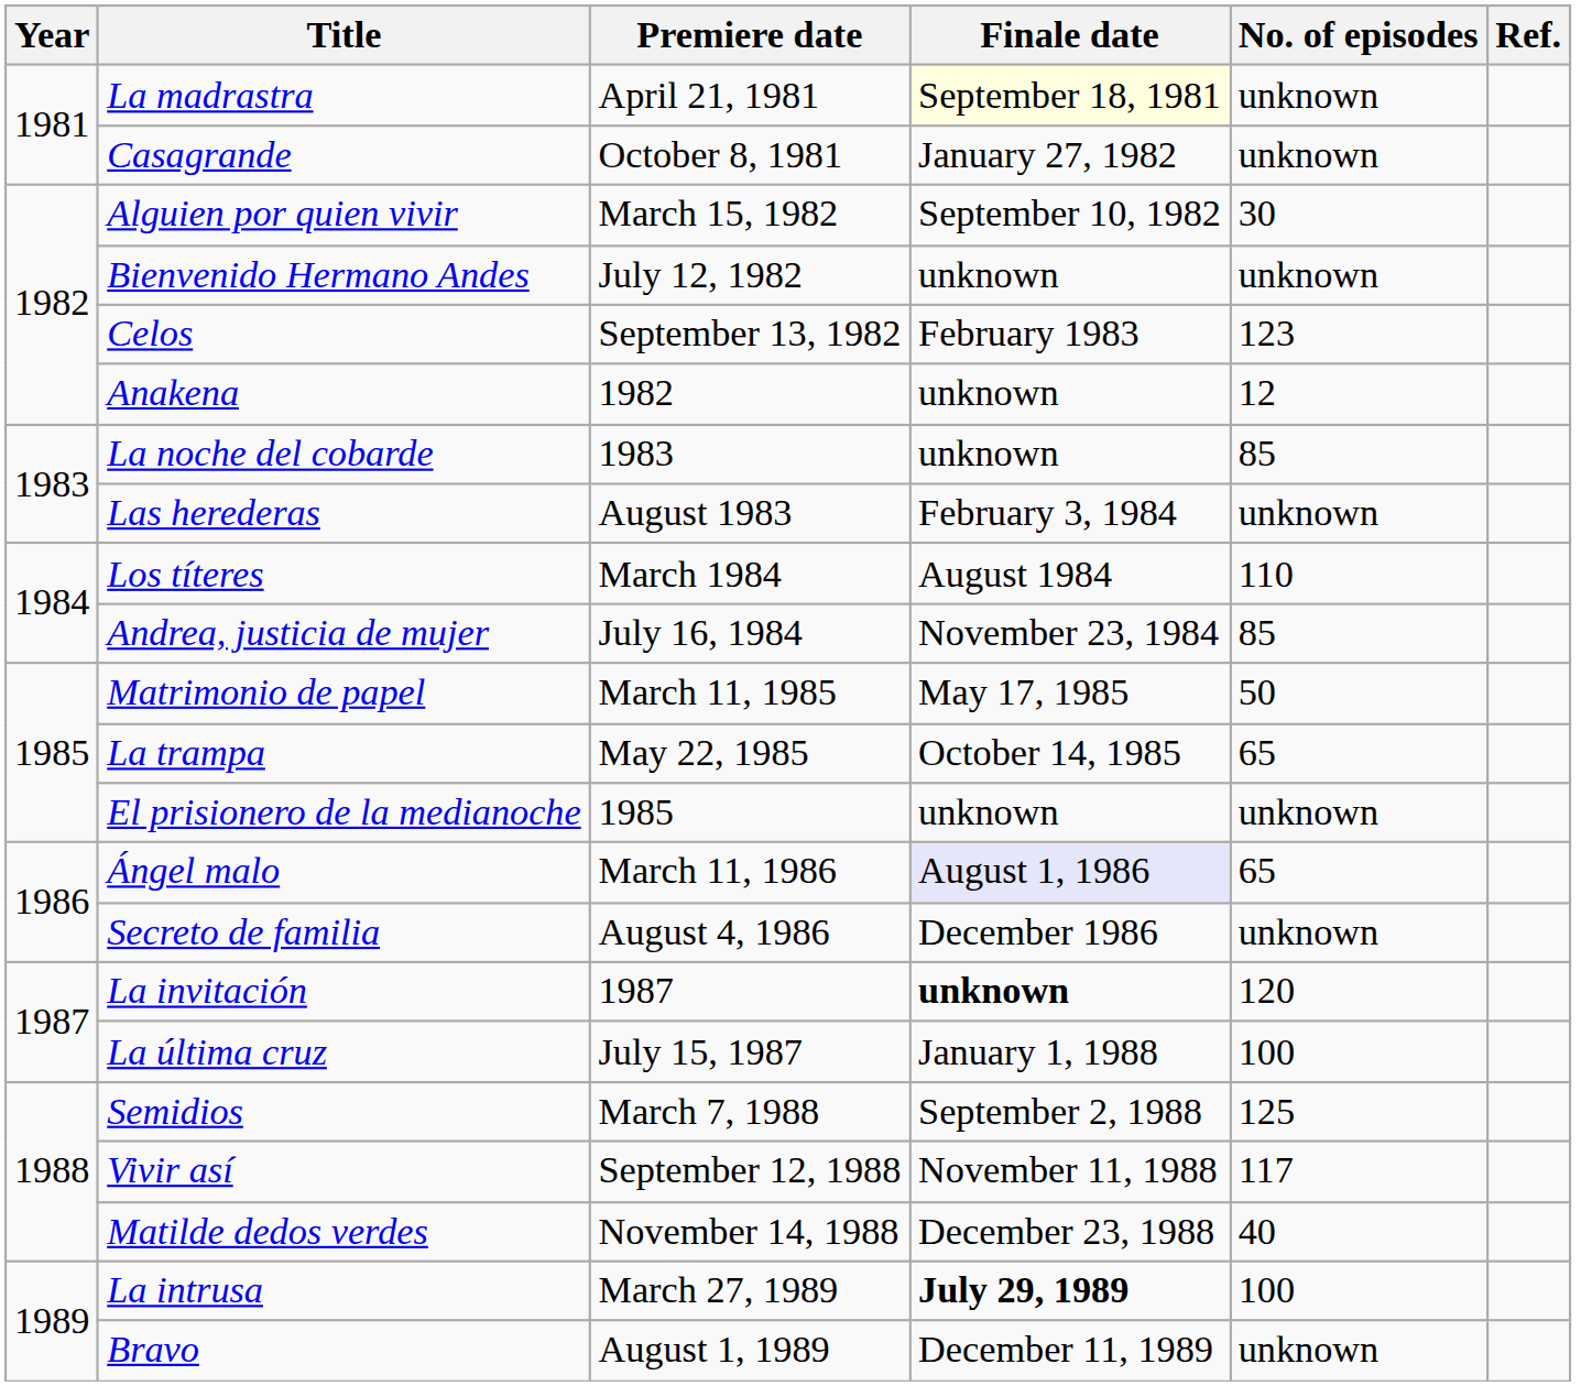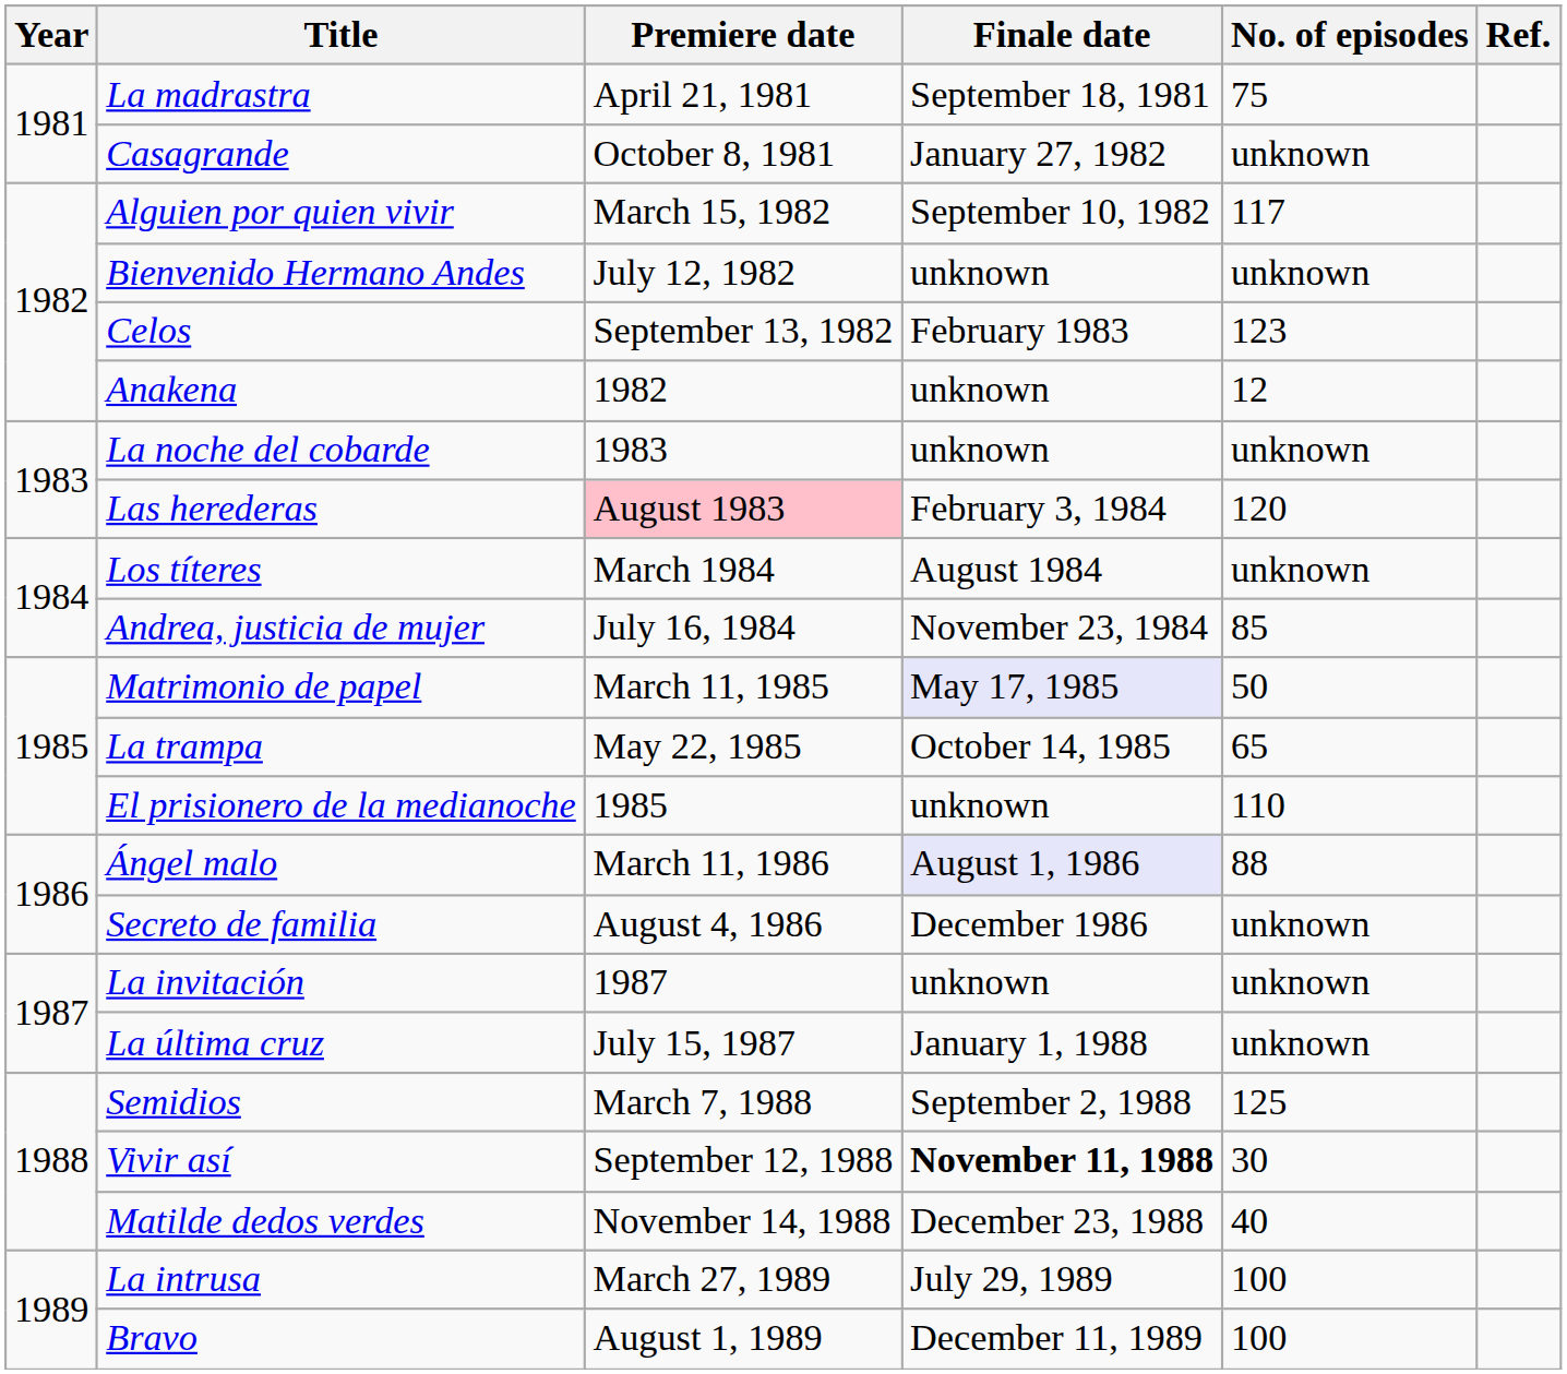La madrastra | Finale date: lightyellow background -> no background
La madrastra | No. of episodes: unknown -> 75
Alguien por quien vivir | No. of episodes: 30 -> 117
La noche del cobarde | No. of episodes: 85 -> unknown
Las herederas | Premiere date: no background -> pink background
Las herederas | No. of episodes: unknown -> 120
Los títeres | No. of episodes: 110 -> unknown
Matrimonio de papel | Finale date: no background -> lavender background
El prisionero de la medianoche | No. of episodes: unknown -> 110
Ángel malo | No. of episodes: 65 -> 88
La invitación | Finale date: bold -> normal
La invitación | No. of episodes: 120 -> unknown
La última cruz | No. of episodes: 100 -> unknown
Vivir así | Finale date: normal -> bold
Vivir así | No. of episodes: 117 -> 30
La intrusa | Finale date: bold -> normal
Bravo | No. of episodes: unknown -> 100
